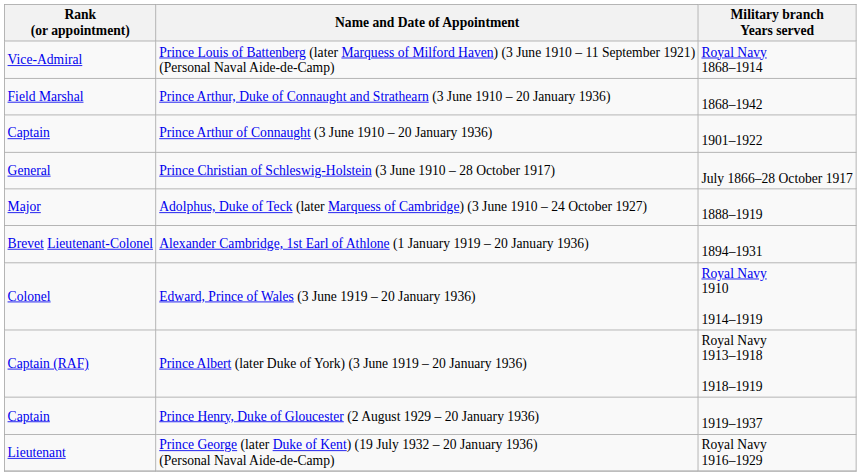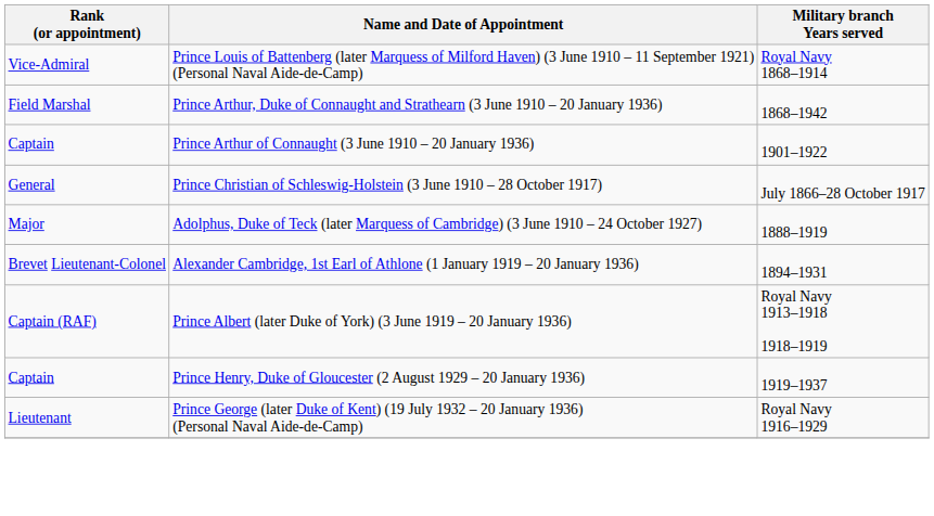- row: Colonel | Edward, Prince of Wales (3 June 1919 – 20 January 1936) | Royal Navy 1910 1914–1919
